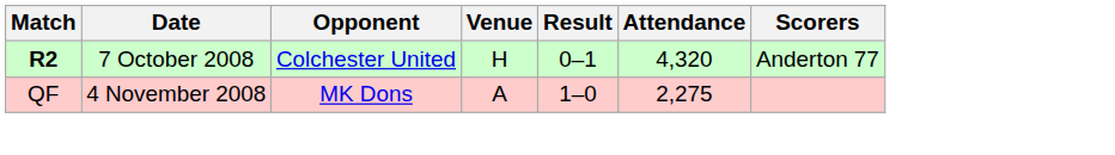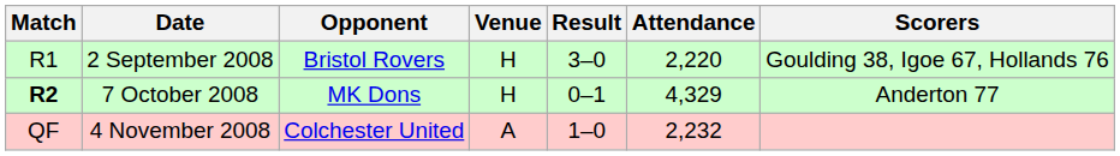+ row: R1 | 2 September 2008 | Bristol Rovers | H | 3–0 | 2,220 | Goulding 38, Igoe 67, Hollands 76
7 October 2008 | Opponent: Colchester United -> MK Dons
7 October 2008 | Attendance: 4,320 -> 4,329
4 November 2008 | Opponent: MK Dons -> Colchester United
4 November 2008 | Attendance: 2,275 -> 2,232
